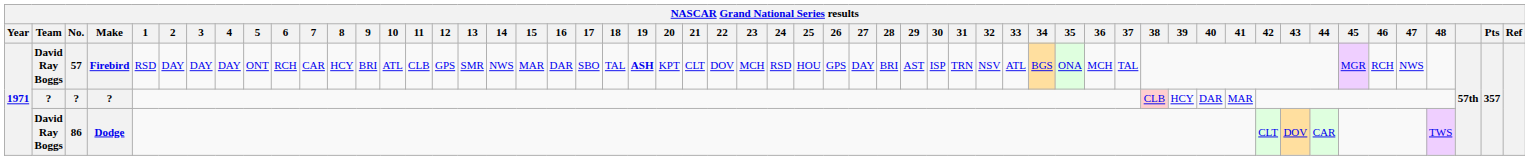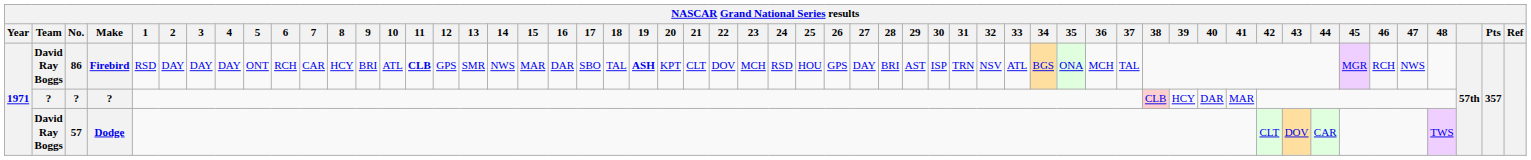Firebird | No.: 57 -> 86
Firebird | 11: normal -> bold
Dodge | No.: 86 -> 57
